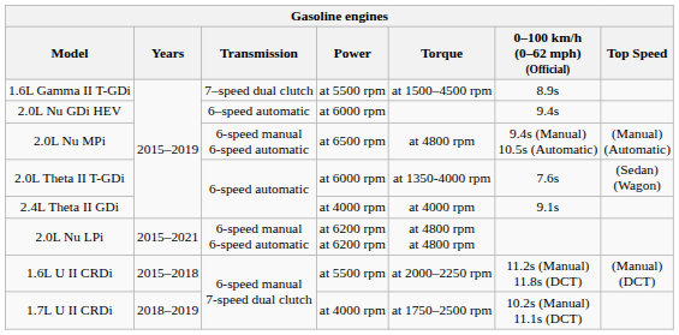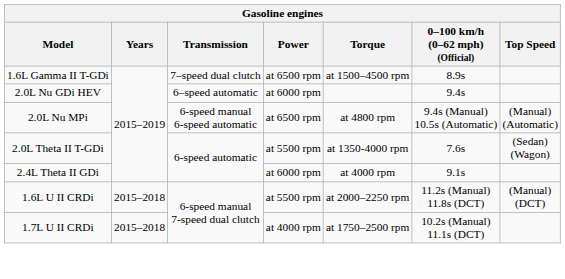1.6L Gamma II T-GDi | Power: at 5500 rpm -> at 6500 rpm
2.0L Theta II T-GDi | Power: at 6000 rpm -> at 5500 rpm
2.4L Theta II GDi | Power: at 4000 rpm -> at 6000 rpm
- row: 2.0L Nu LPi | 2015–2021 | 6-speed manual 6-speed automatic | at 6200 rpm at 6200 rpm | at 4800 rpm at 4800 rpm
1.7L U II CRDi | Years: 2018–2019 -> 2015–2018
